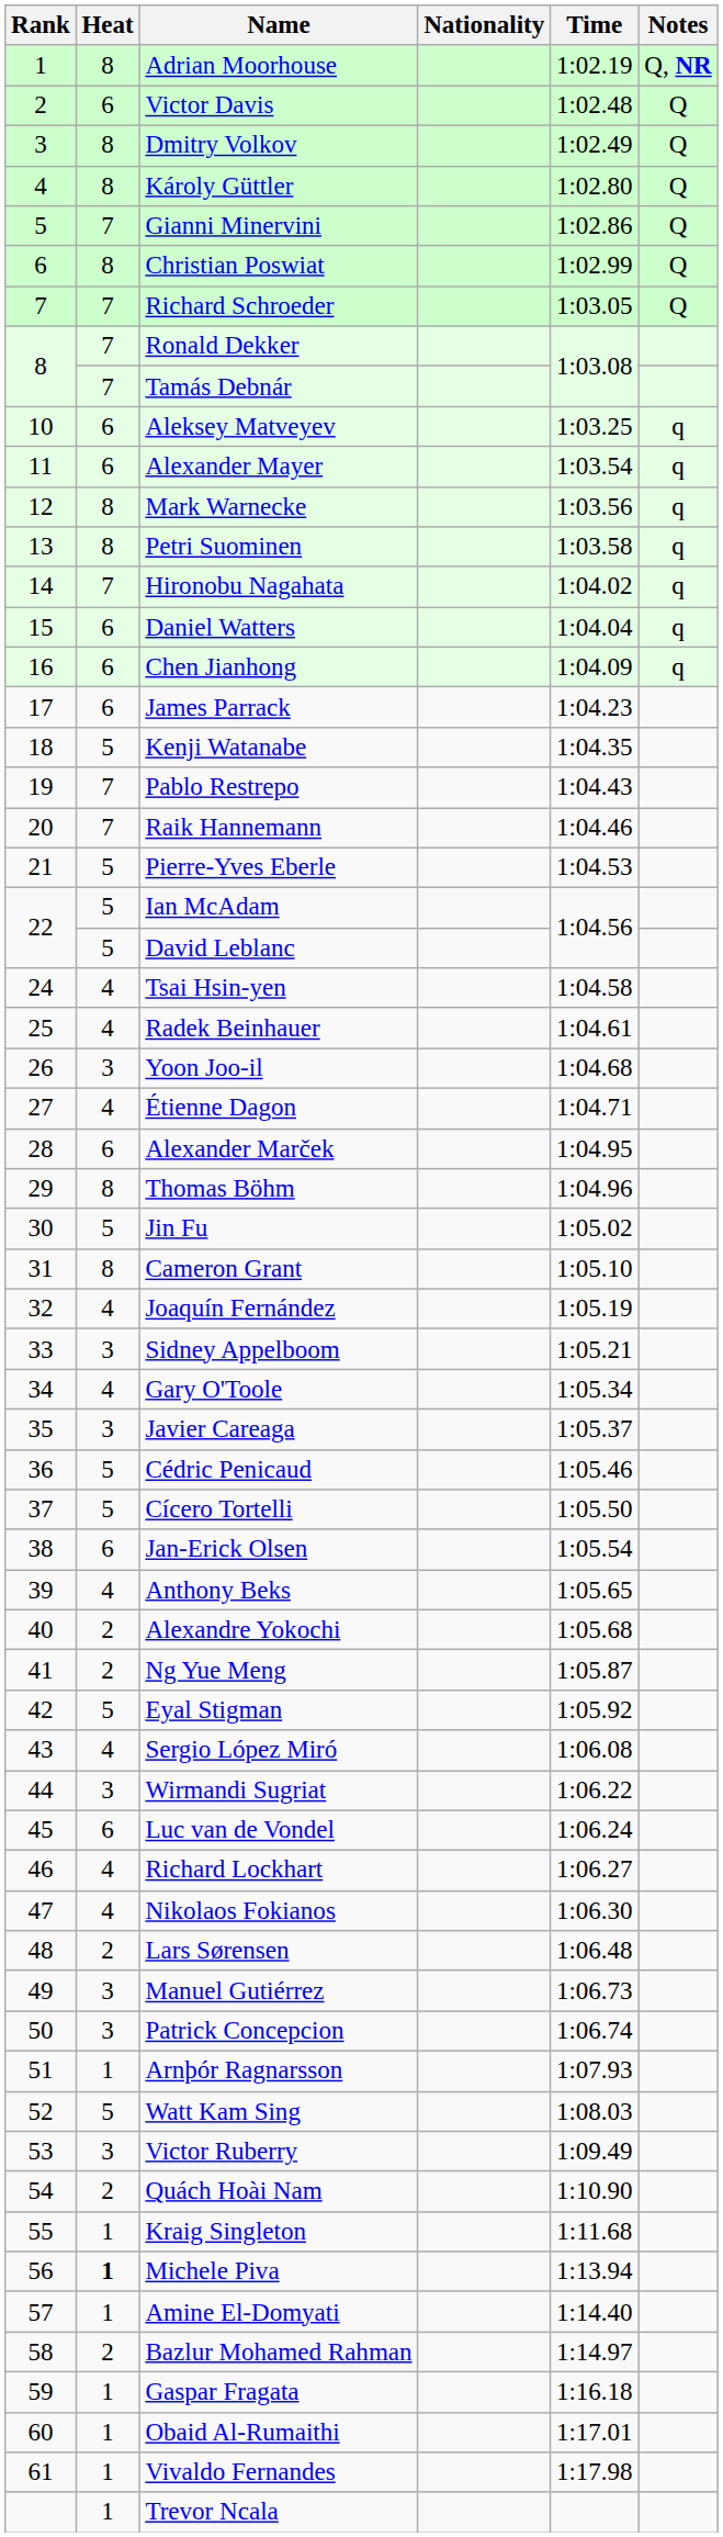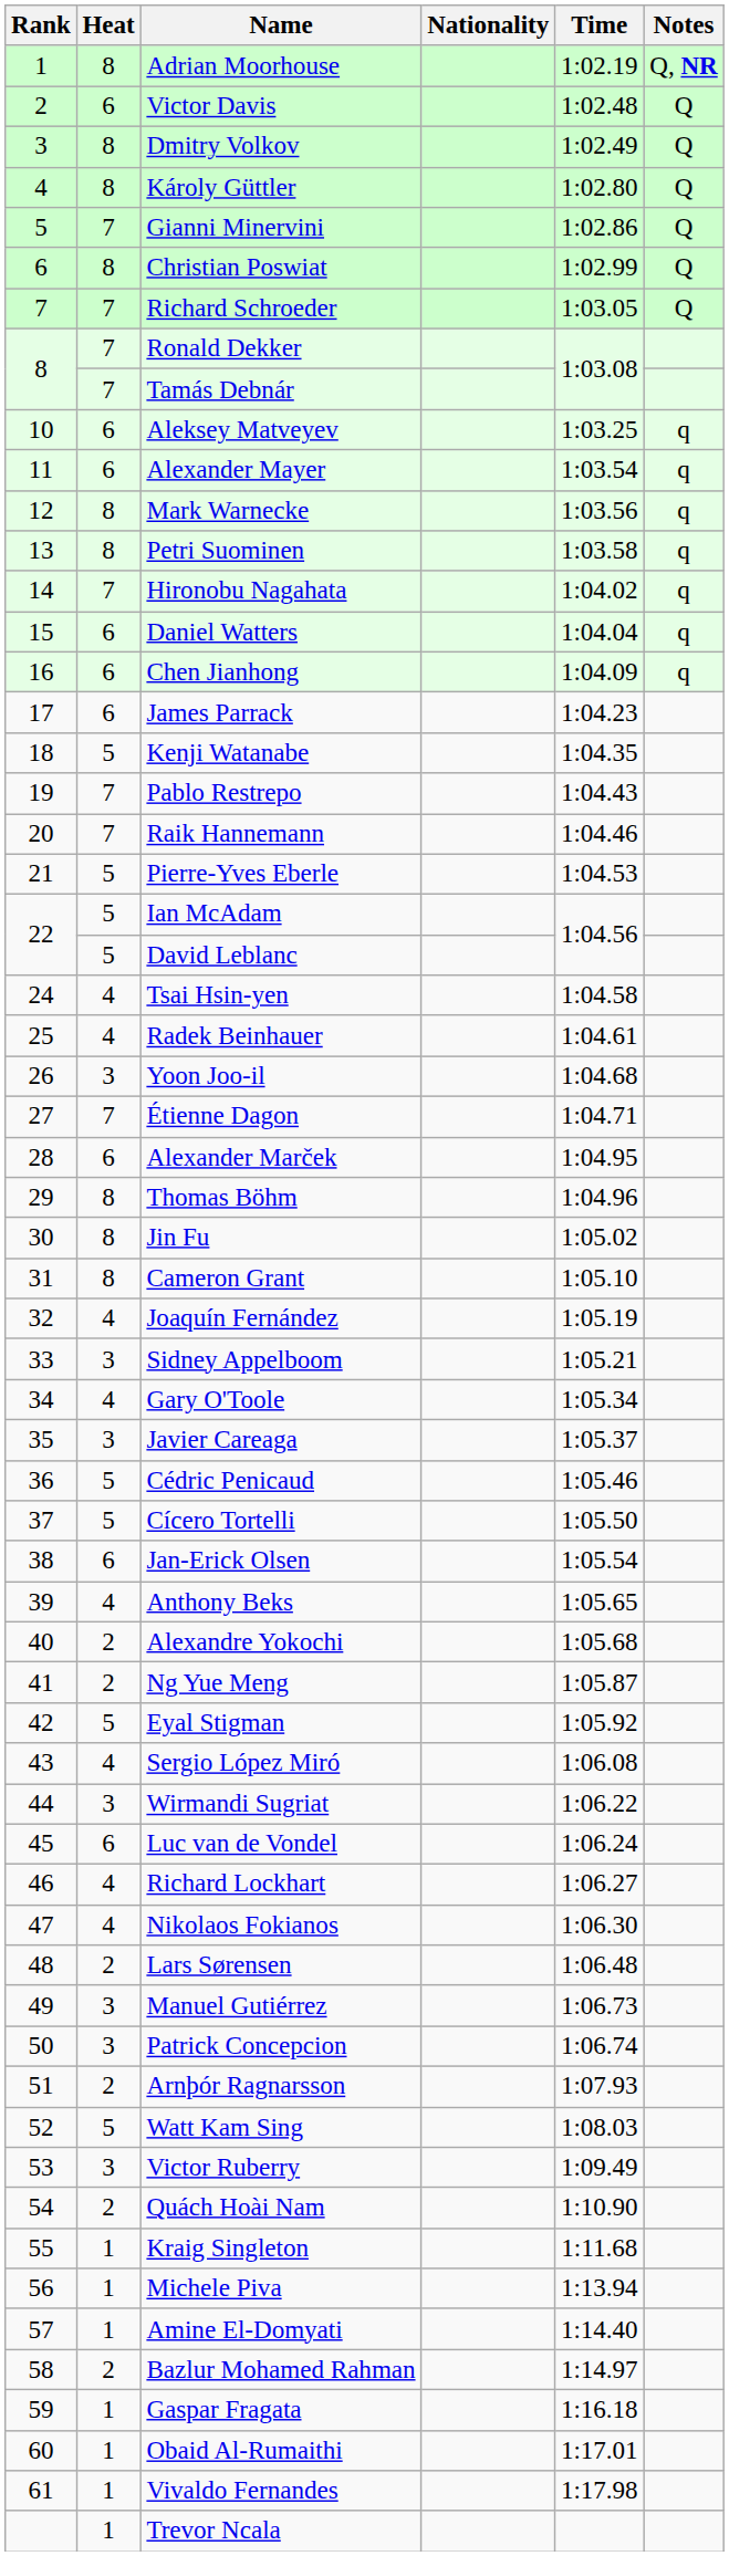Étienne Dagon | Heat: 4 -> 7
Jin Fu | Heat: 5 -> 8
Arnþór Ragnarsson | Heat: 1 -> 2
Michele Piva | Heat: bold -> normal
